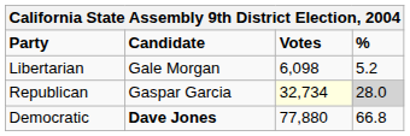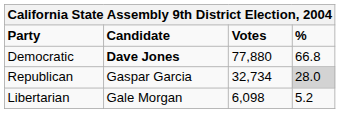rows swapped: Democratic <-> Libertarian
Republican | Votes: lightyellow background -> no background
